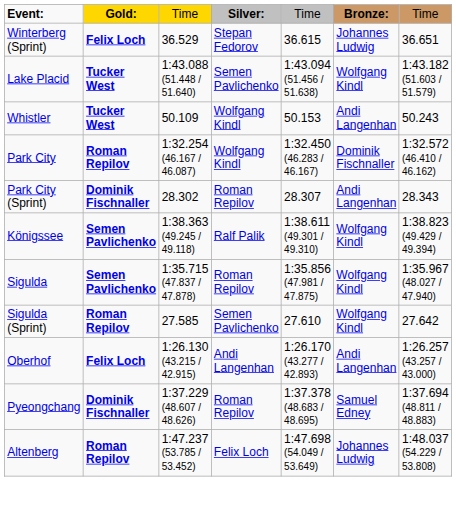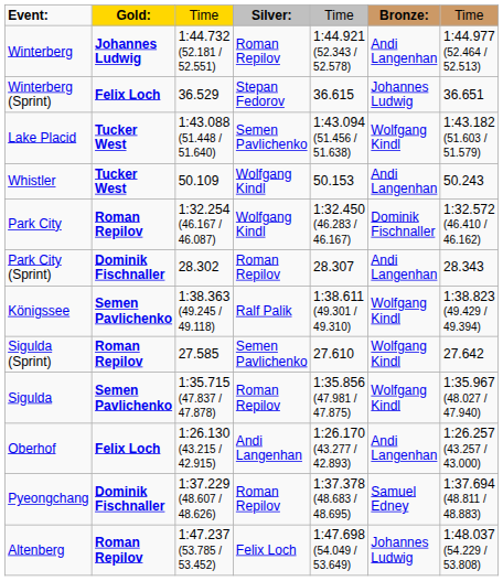+ row: Winterberg | Johannes Ludwig | 1:44.732 (52.181 / 52.551) | Roman Repilov | 1:44.921 (52.343 / 52.578) | Andi Langenhan | 1:44.977 (52.464 / 52.513)
rows swapped: Sigulda <-> Sigulda (Sprint)
